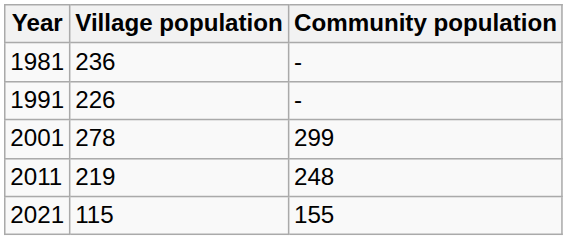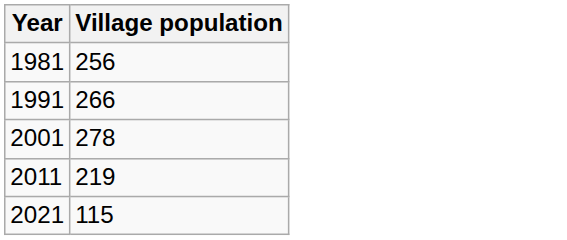- column: Community population | - | - | 299 | 248 | 155
1981 | Village population: 236 -> 256
1991 | Village population: 226 -> 266
